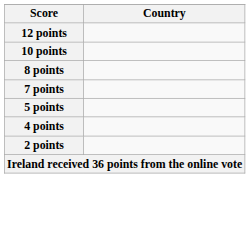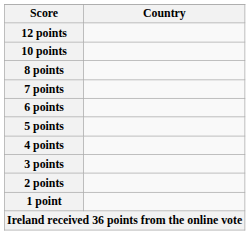+ row: 6 points
+ row: 3 points
+ row: 1 point
